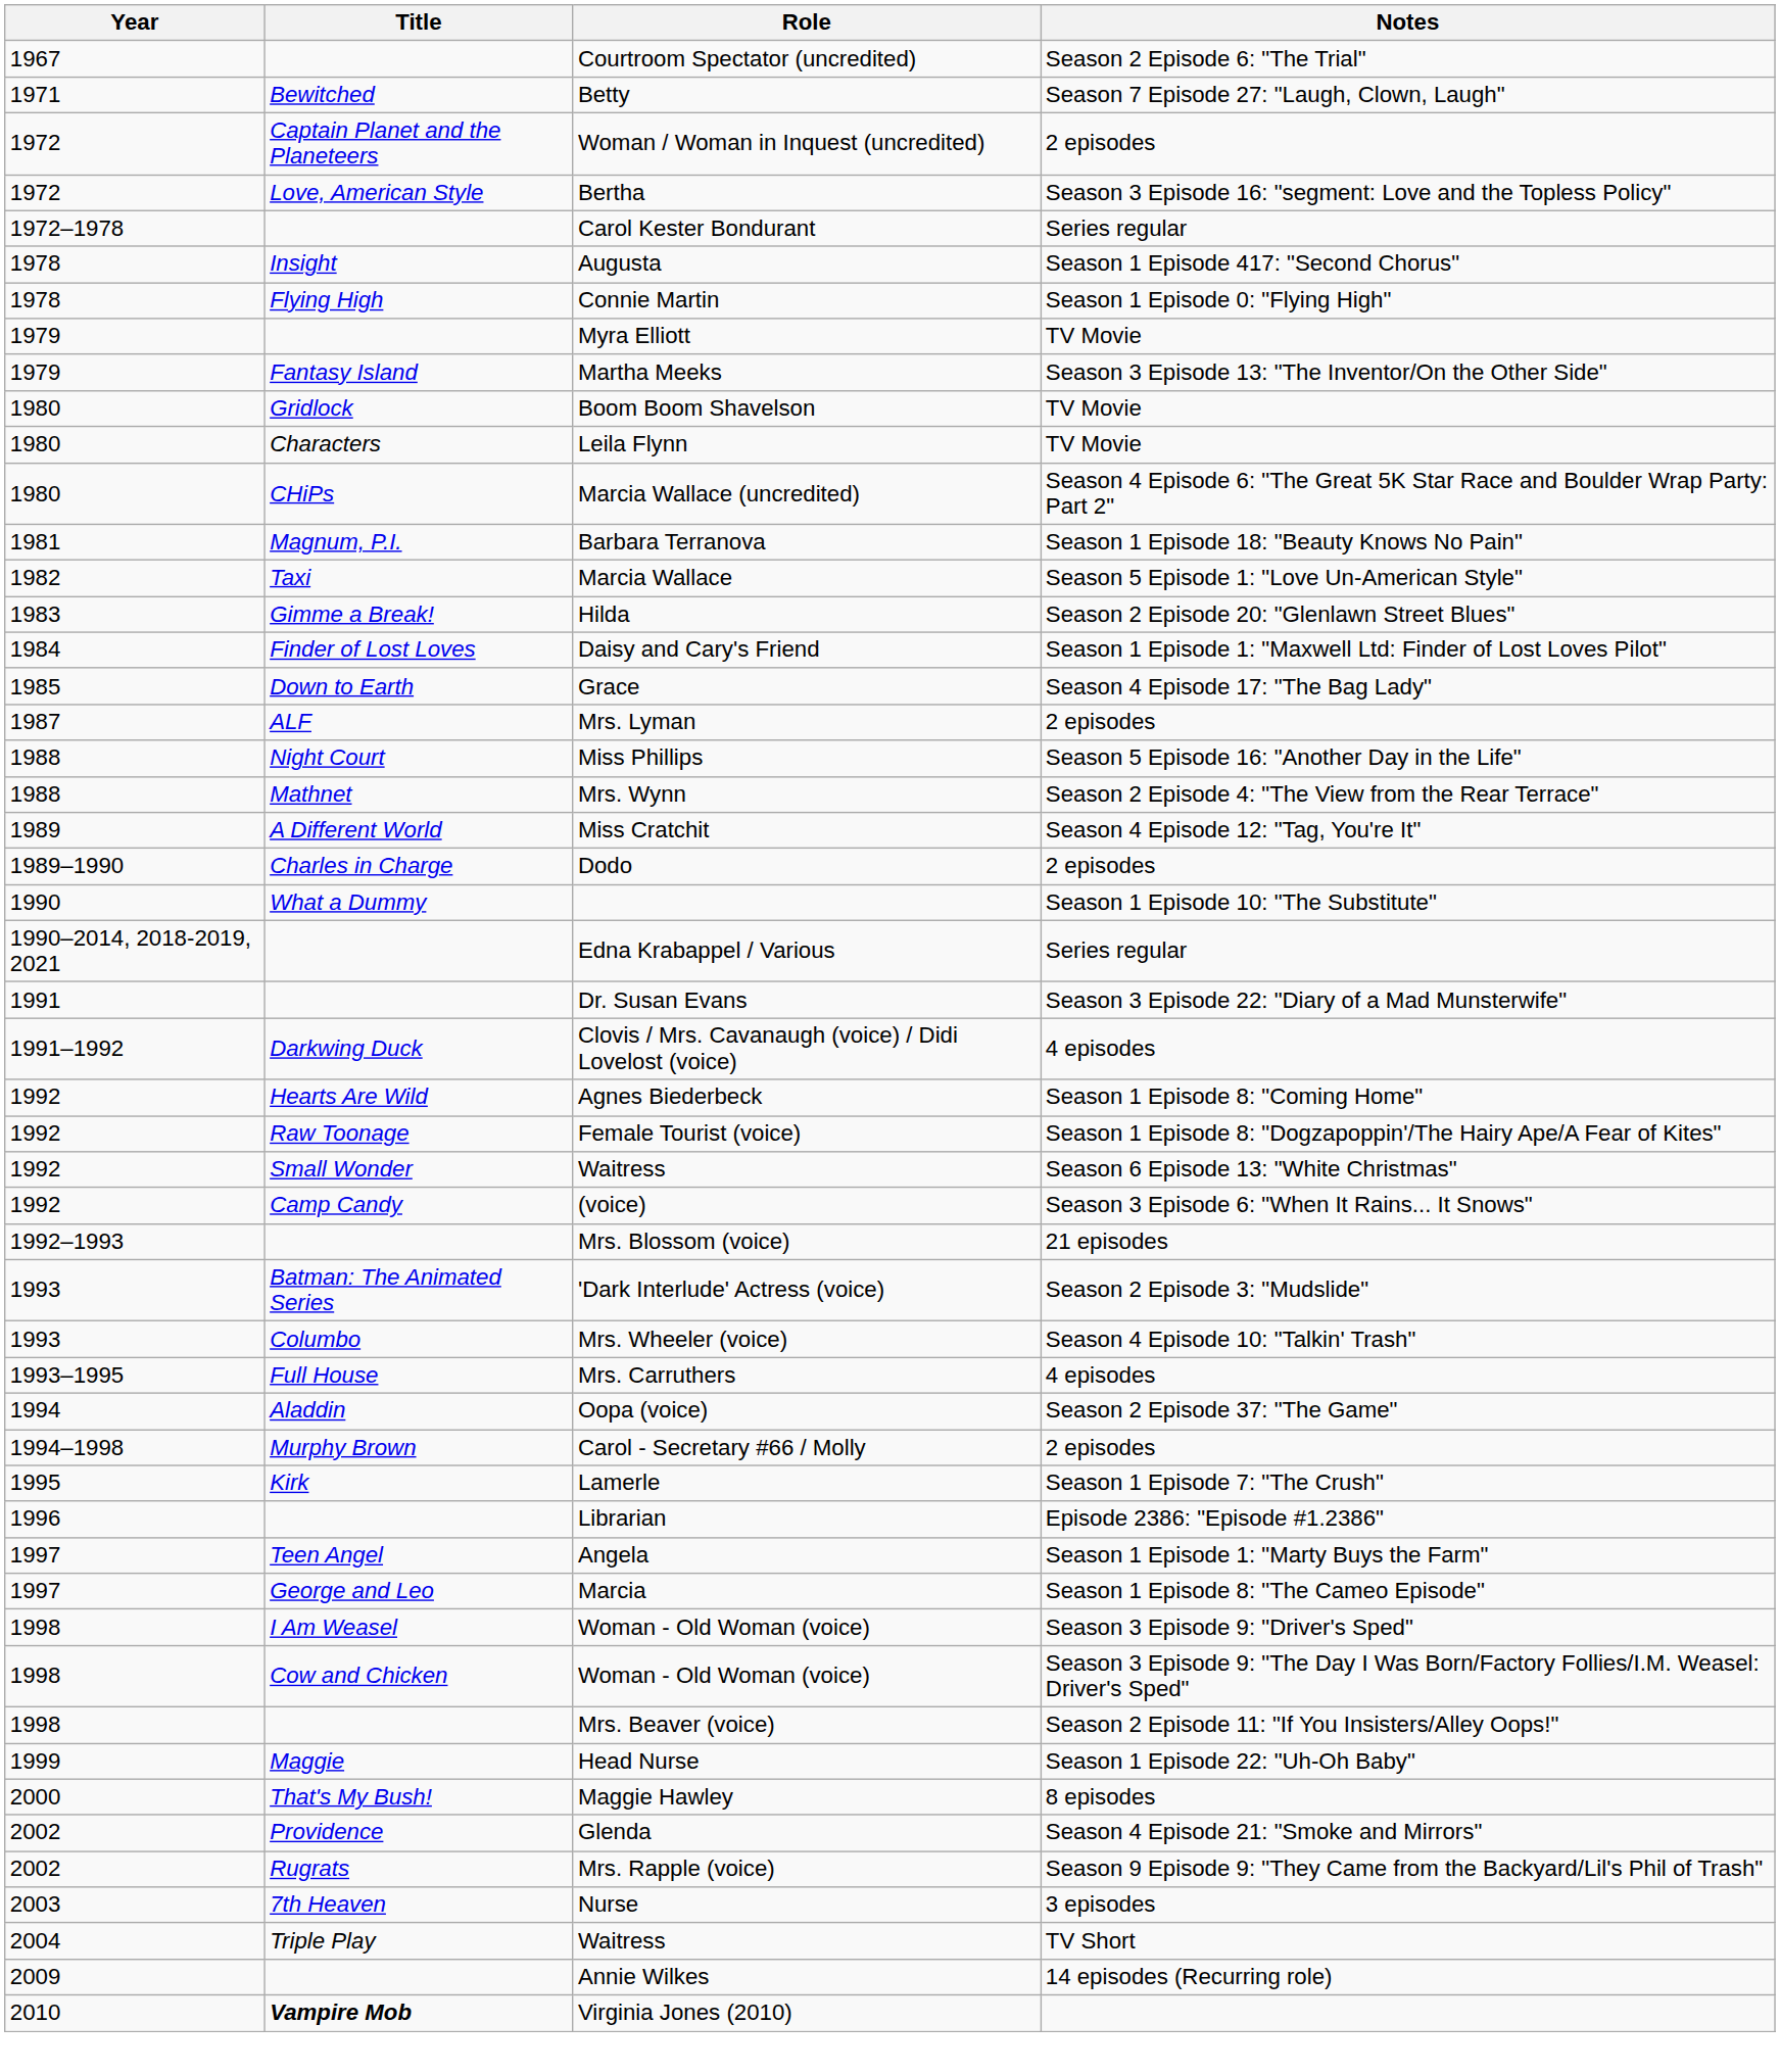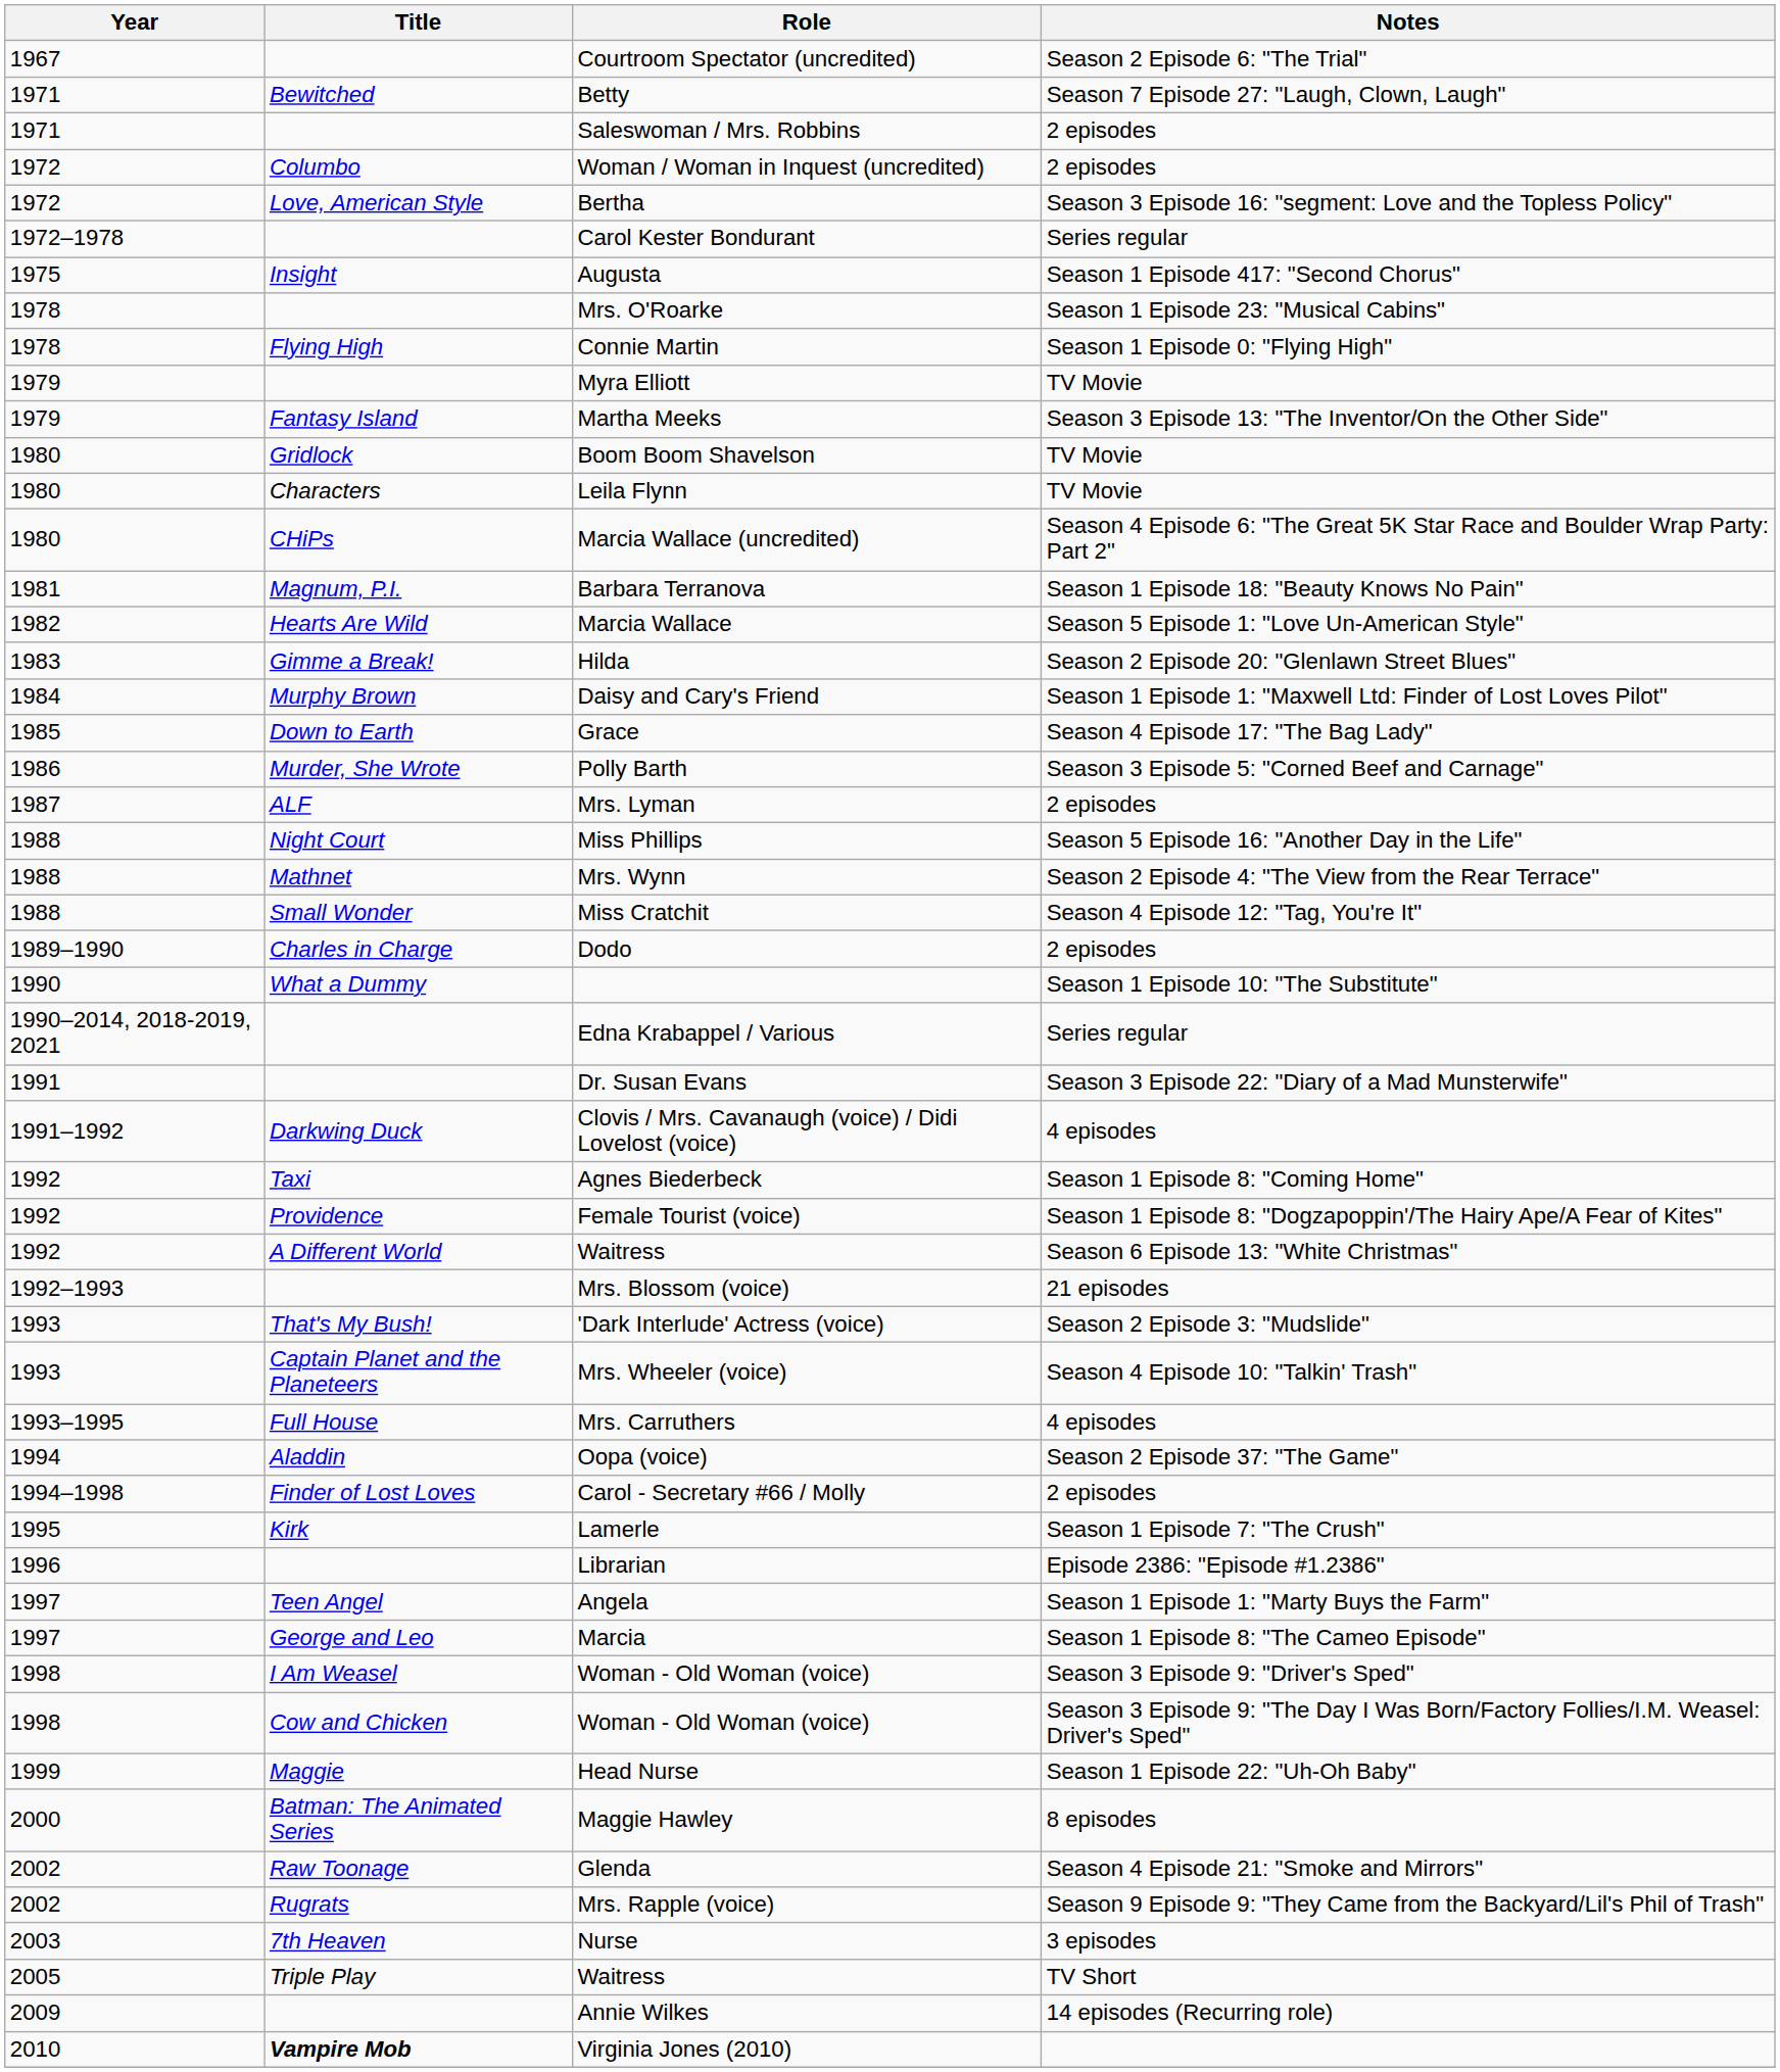+ row: 1971 | Saleswoman / Mrs. Robbins | 2 episodes
Woman / Woman in Inquest (uncredited) | Title: Captain Planet and the Planeteers -> Columbo
Augusta | Year: 1978 -> 1975
+ row: 1978 | Mrs. O'Roarke | Season 1 Episode 23: "Musical Cabins"
Marcia Wallace | Title: Taxi -> Hearts Are Wild
Daisy and Cary's Friend | Title: Finder of Lost Loves -> Murphy Brown
+ row: 1986 | Murder, She Wrote | Polly Barth | Season 3 Episode 5: "Corned Beef and Carnage"
Miss Cratchit | Year: 1989 -> 1988
Miss Cratchit | Title: A Different World -> Small Wonder
Agnes Biederbeck | Title: Hearts Are Wild -> Taxi
Female Tourist (voice) | Title: Raw Toonage -> Providence
Waitress / Season 6 Episode 13: "White Christmas" | Title: Small Wonder -> A Different World
- row: 1992 | Camp Candy | (voice) | Season 3 Episode 6: "When It Rains... It Snows"
'Dark Interlude' Actress (voice) | Title: Batman: The Animated Series -> That's My Bush!
Mrs. Wheeler (voice) | Title: Columbo -> Captain Planet and the Planeteers
Carol - Secretary #66 / Molly | Title: Murphy Brown -> Finder of Lost Loves
- row: 1998 | Mrs. Beaver (voice) | Season 2 Episode 11: "If You Insisters/Alley Oops!"
Maggie Hawley | Title: That's My Bush! -> Batman: The Animated Series
Glenda | Title: Providence -> Raw Toonage
Waitress / TV Short | Year: 2004 -> 2005
